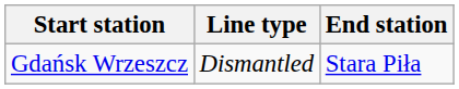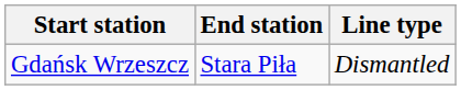columns swapped: End station <-> Line type
